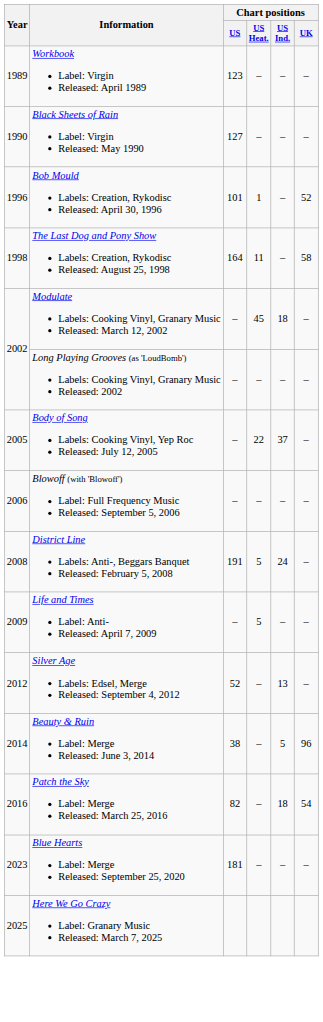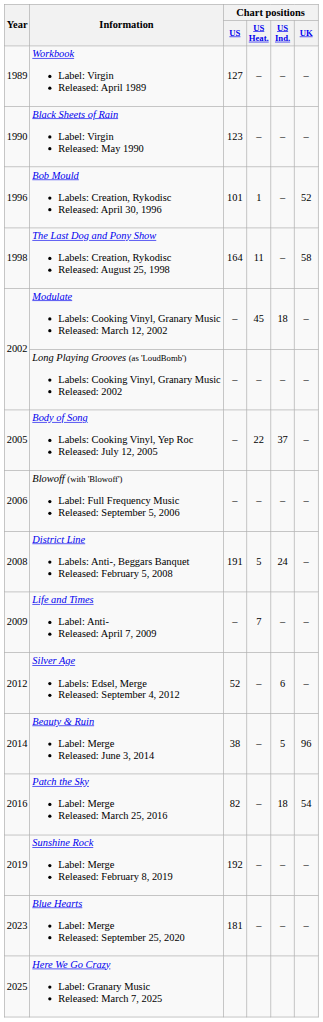Workbook Label: Virgin Released: April 1989 | Chart positions / US: 123 -> 127
Black Sheets of Rain Label: Virgin Released: May 1990 | Chart positions / US: 127 -> 123
Life and Times Label: Anti- Released: April 7, 2009 | Chart positions / US Heat.: 5 -> 7
Silver Age Labels: Edsel, Merge Released: September 4, 2012 | Chart positions / US Ind.: 13 -> 6
+ row: 2019 | Sunshine Rock Label: Merge Released: February 8, 2019 | 192 | – | – | –
